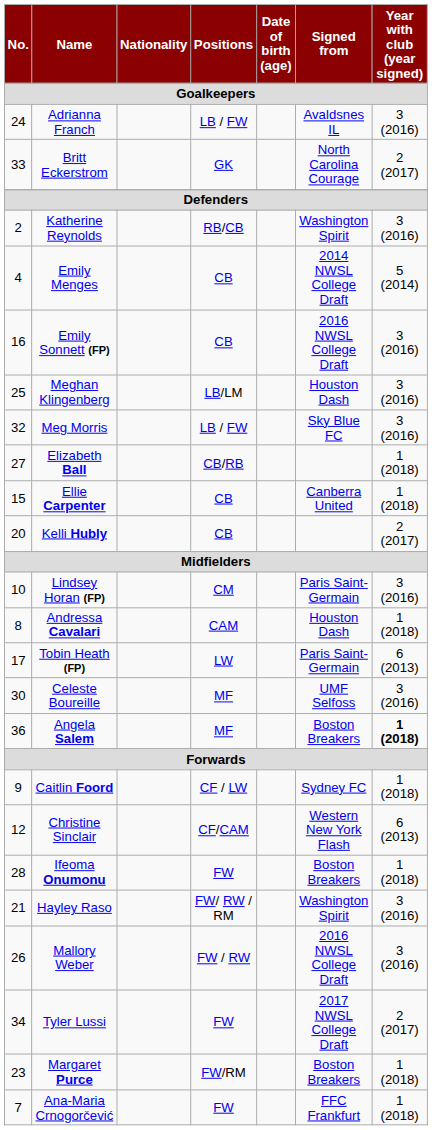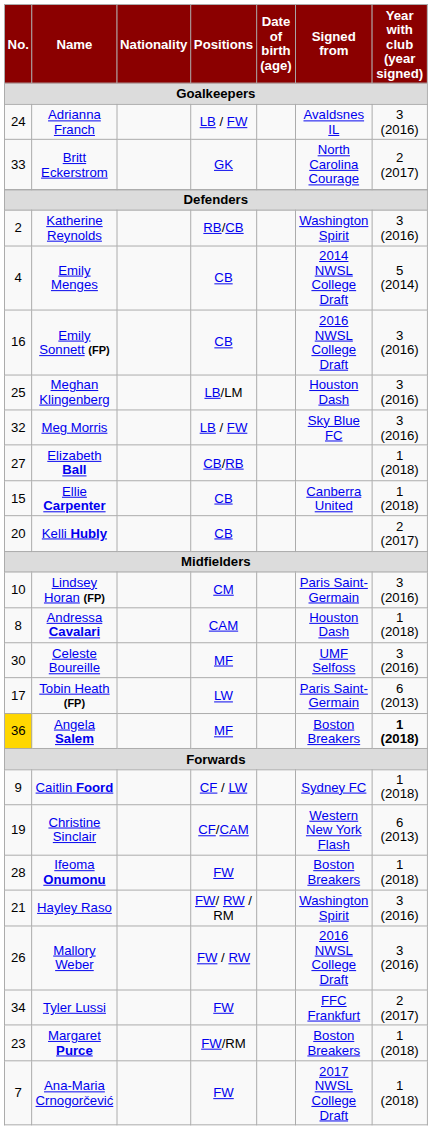rows swapped: Tobin Heath (FP) <-> Celeste Boureille
Angela Salem | No.: no background -> gold background
Christine Sinclair | No.: 12 -> 19
Tyler Lussi | Signed from: 2017 NWSL College Draft -> FFC Frankfurt
Ana-Maria Crnogorčević | Signed from: FFC Frankfurt -> 2017 NWSL College Draft
